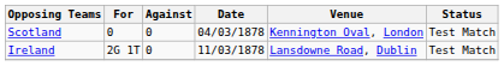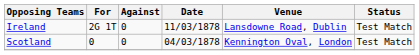rows swapped: Scotland <-> Ireland
